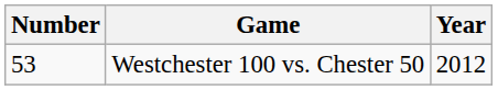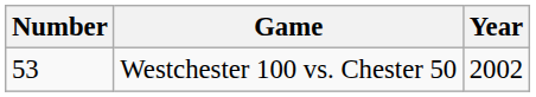Westchester 100 vs. Chester 50 | Year: 2012 -> 2002
